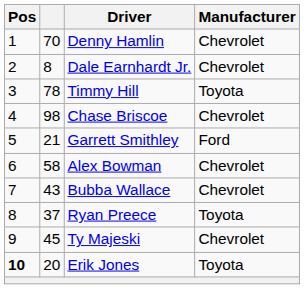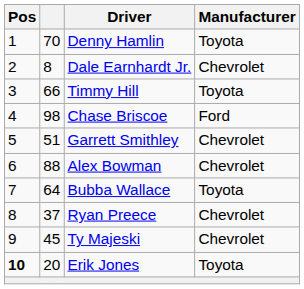Denny Hamlin | Manufacturer: Chevrolet -> Toyota
Timmy Hill | column 2: 78 -> 66
Chase Briscoe | Manufacturer: Chevrolet -> Ford
Garrett Smithley | column 2: 21 -> 51
Garrett Smithley | Manufacturer: Ford -> Chevrolet
Alex Bowman | column 2: 58 -> 88
Bubba Wallace | column 2: 43 -> 64
Bubba Wallace | Manufacturer: Chevrolet -> Toyota
Ryan Preece | Manufacturer: Toyota -> Chevrolet
